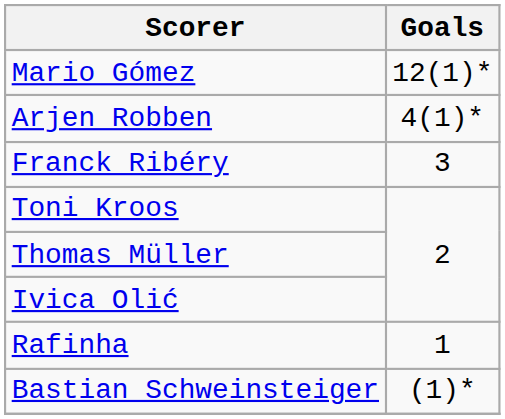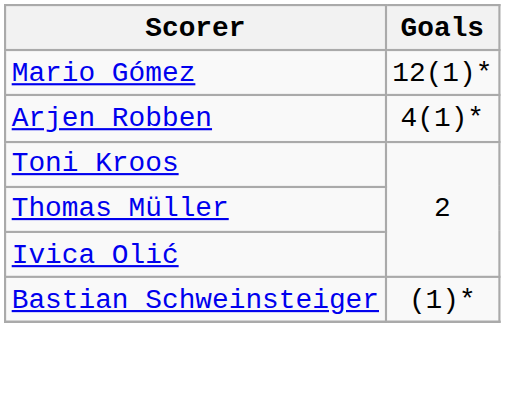- row: Franck Ribéry | 3
- row: Rafinha | 1
